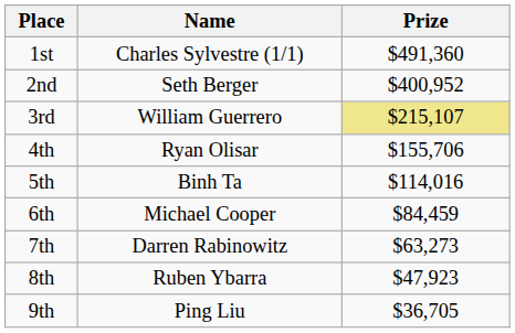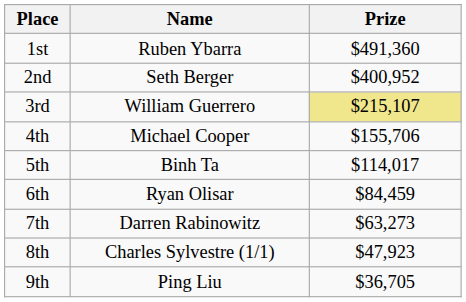1st | Name: Charles Sylvestre (1/1) -> Ruben Ybarra
4th | Name: Ryan Olisar -> Michael Cooper
5th | Prize: $114,016 -> $114,017
6th | Name: Michael Cooper -> Ryan Olisar
8th | Name: Ruben Ybarra -> Charles Sylvestre (1/1)
